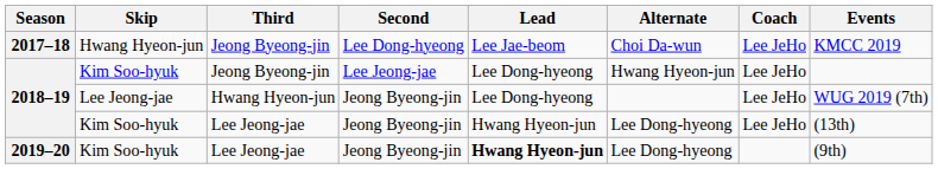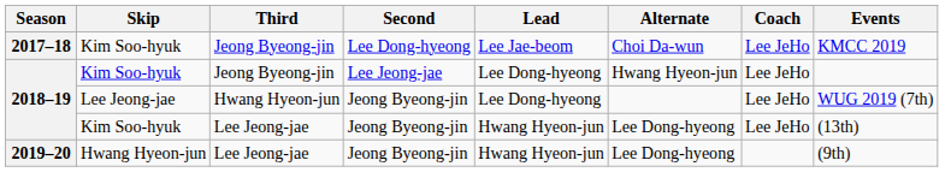2017–18 | Skip: Hwang Hyeon-jun -> Kim Soo-hyuk
2019–20 | Skip: Kim Soo-hyuk -> Hwang Hyeon-jun
2019–20 | Lead: bold -> normal
